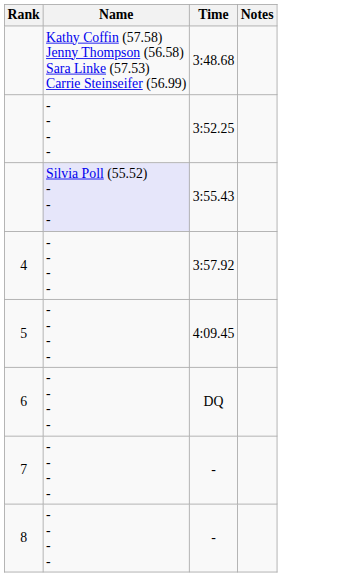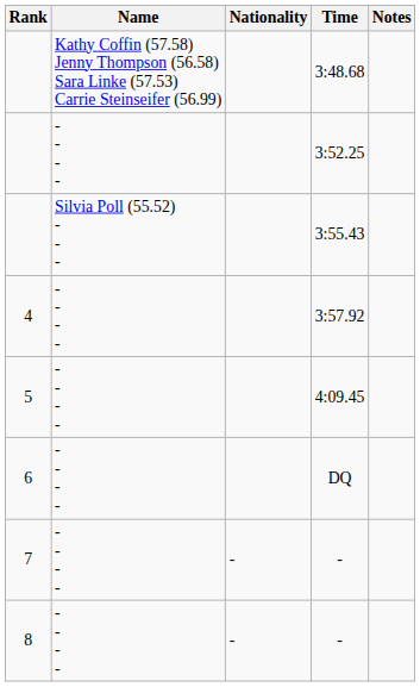+ column: Nationality | - | -
3:55.43 | Name: lavender background -> no background
